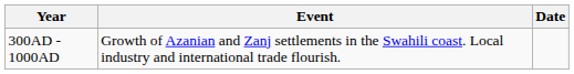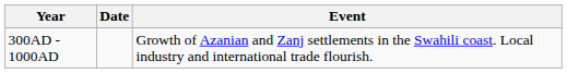columns swapped: Date <-> Event
